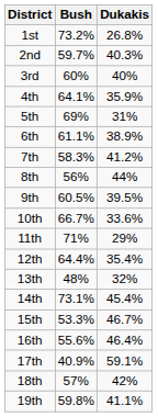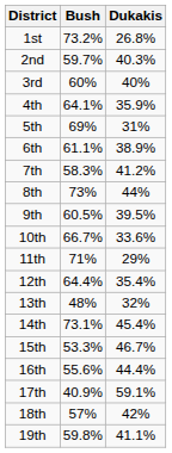8th | Bush: 56% -> 73%
16th | Dukakis: 46.4% -> 44.4%
